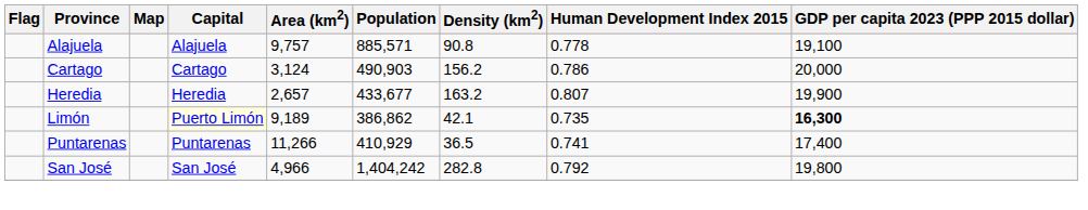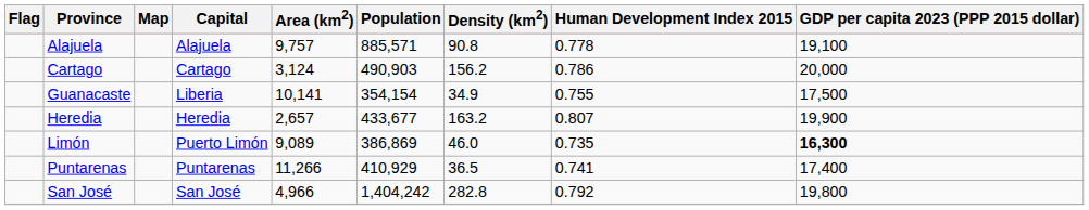+ row: Guanacaste | Liberia | 10,141 | 354,154 | 34.9 | 0.755 | 17,500
Limón | Capital: lightyellow background -> no background
Limón | Area (km2): 9,189 -> 9,089
Limón | Population: 386,862 -> 386,869
Limón | Density (km2): 42.1 -> 46.0
